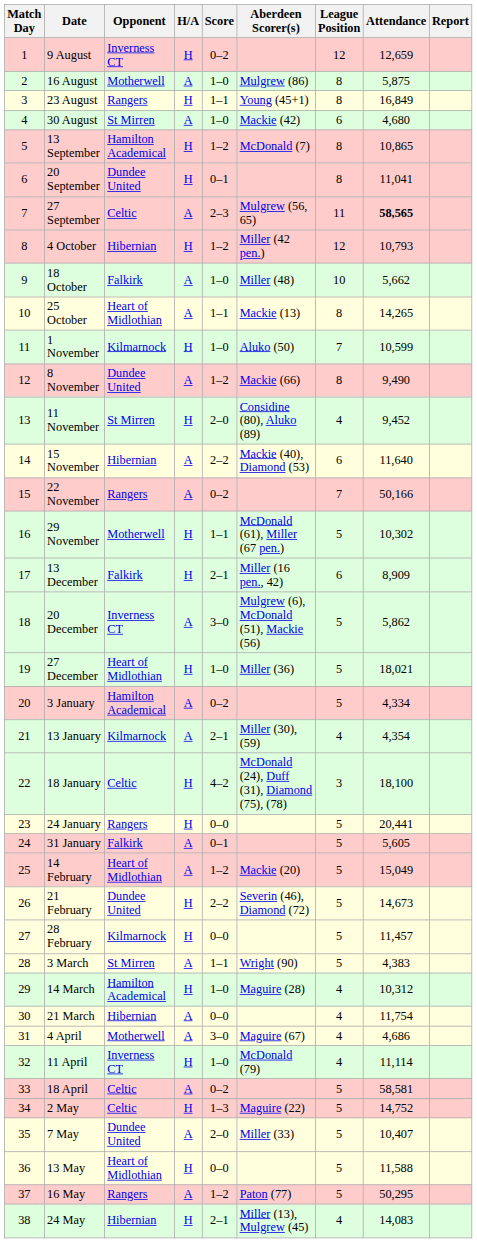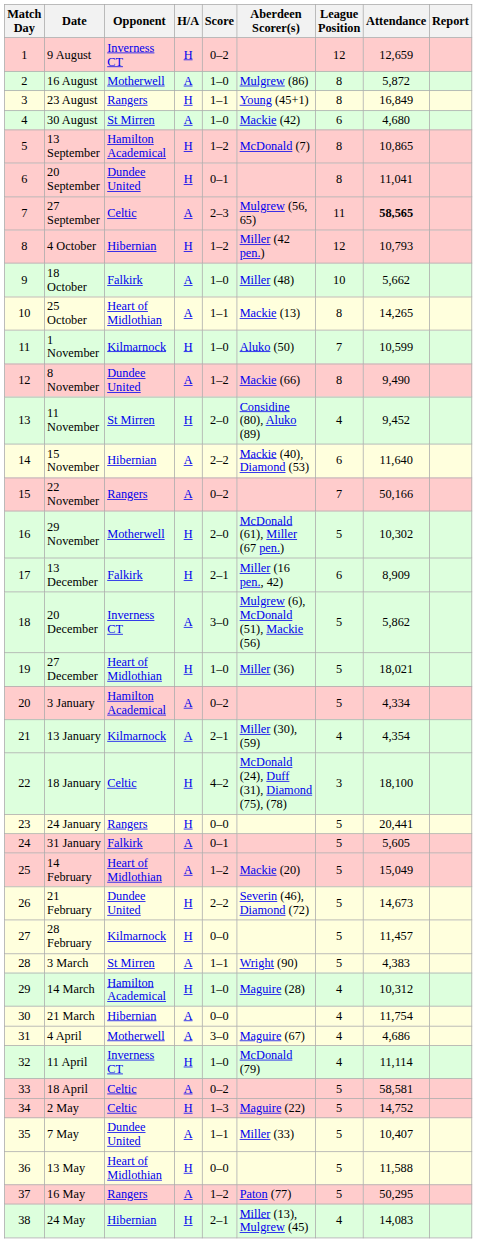16 August | Attendance: 5,875 -> 5,872
29 November | Score: 1–1 -> 2–0
7 May | Score: 2–0 -> 1–1
